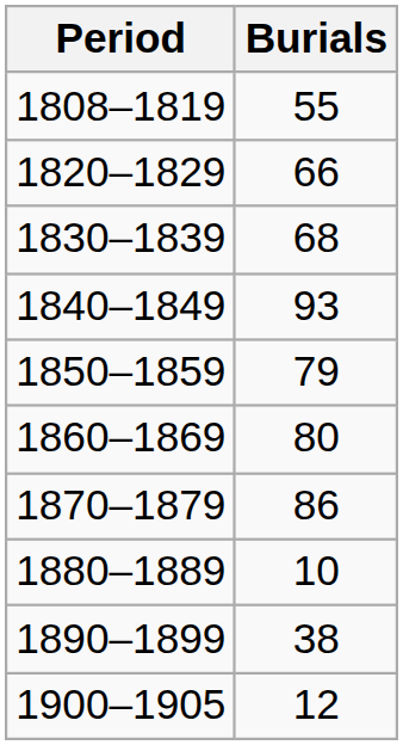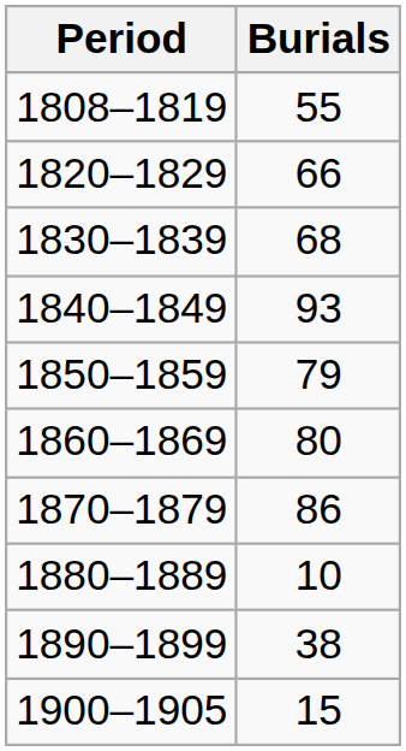1900–1905 | Burials: 12 -> 15
